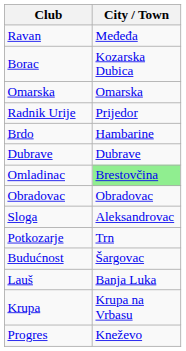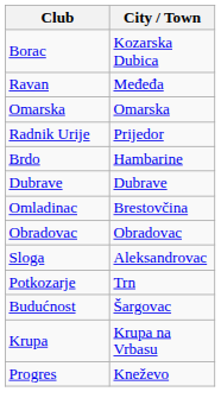rows swapped: Ravan <-> Borac
Omladinac | City / Town: lightgreen background -> no background
- row: Lauš | Banja Luka
